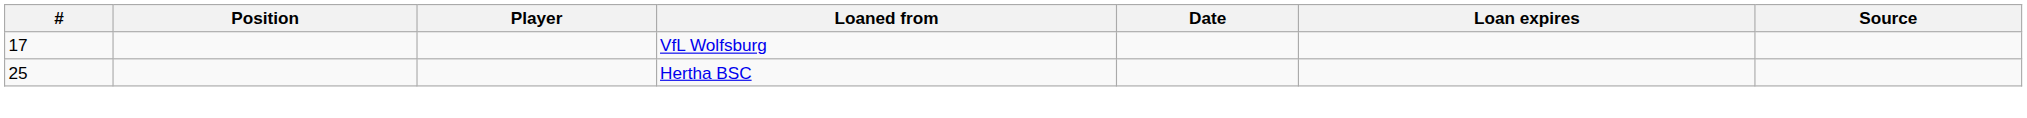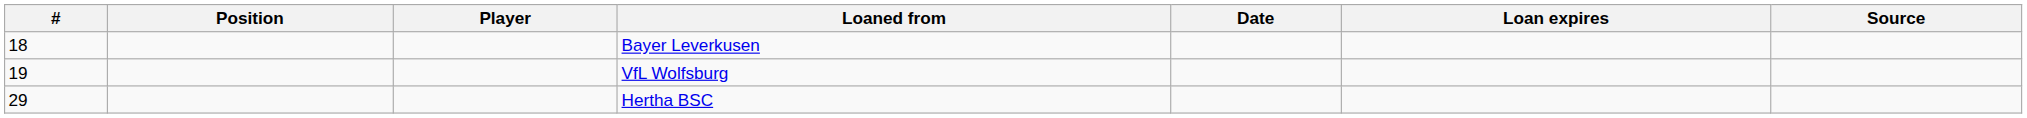+ row: 18 | Bayer Leverkusen
VfL Wolfsburg | #: 17 -> 19
Hertha BSC | #: 25 -> 29
